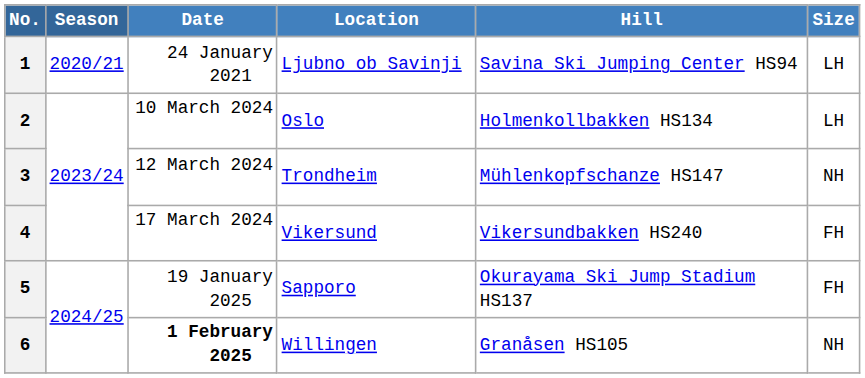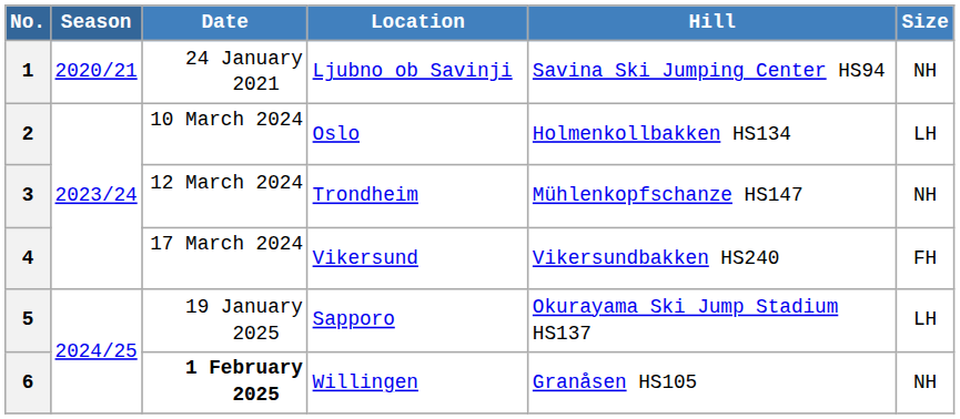1 | Size: LH -> NH
5 | Size: FH -> LH
